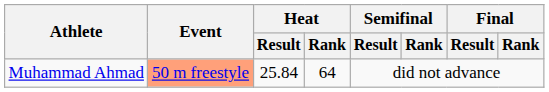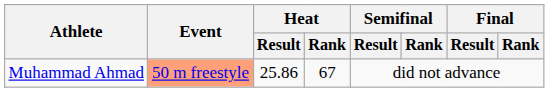Muhammad Ahmad | Heat / Result: 25.84 -> 25.86
Muhammad Ahmad | Heat / Rank: 64 -> 67
